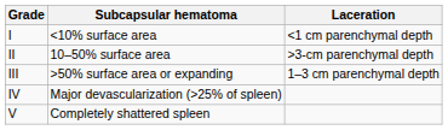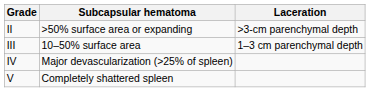- row: I | <10% surface area | <1 cm parenchymal depth
II | Subcapsular hematoma: 10–50% surface area -> >50% surface area or expanding
III | Subcapsular hematoma: >50% surface area or expanding -> 10–50% surface area
